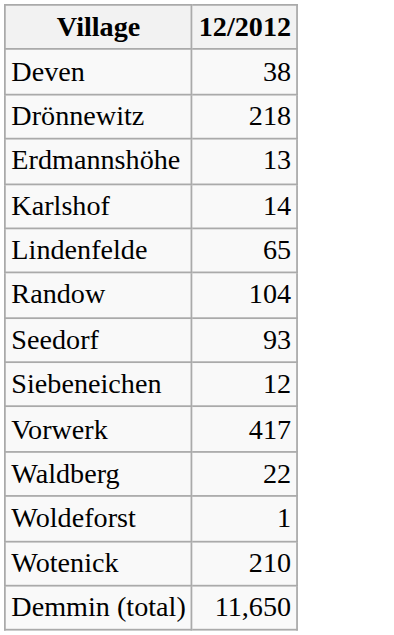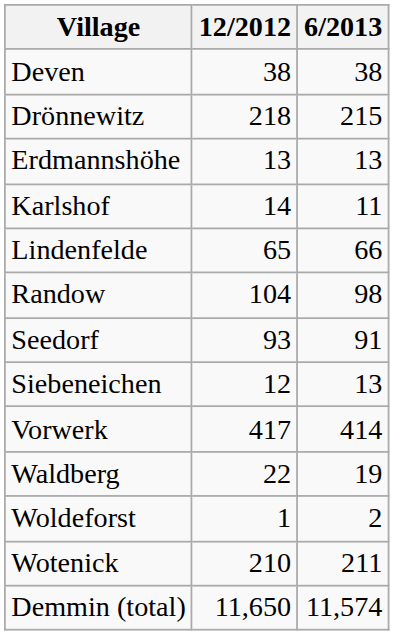+ column: 6/2013 | 38 | 215 | 13 | 11 | 66 | 98 | 91 | 13 | 414 | 19 | 2 | 211 | 11,574
